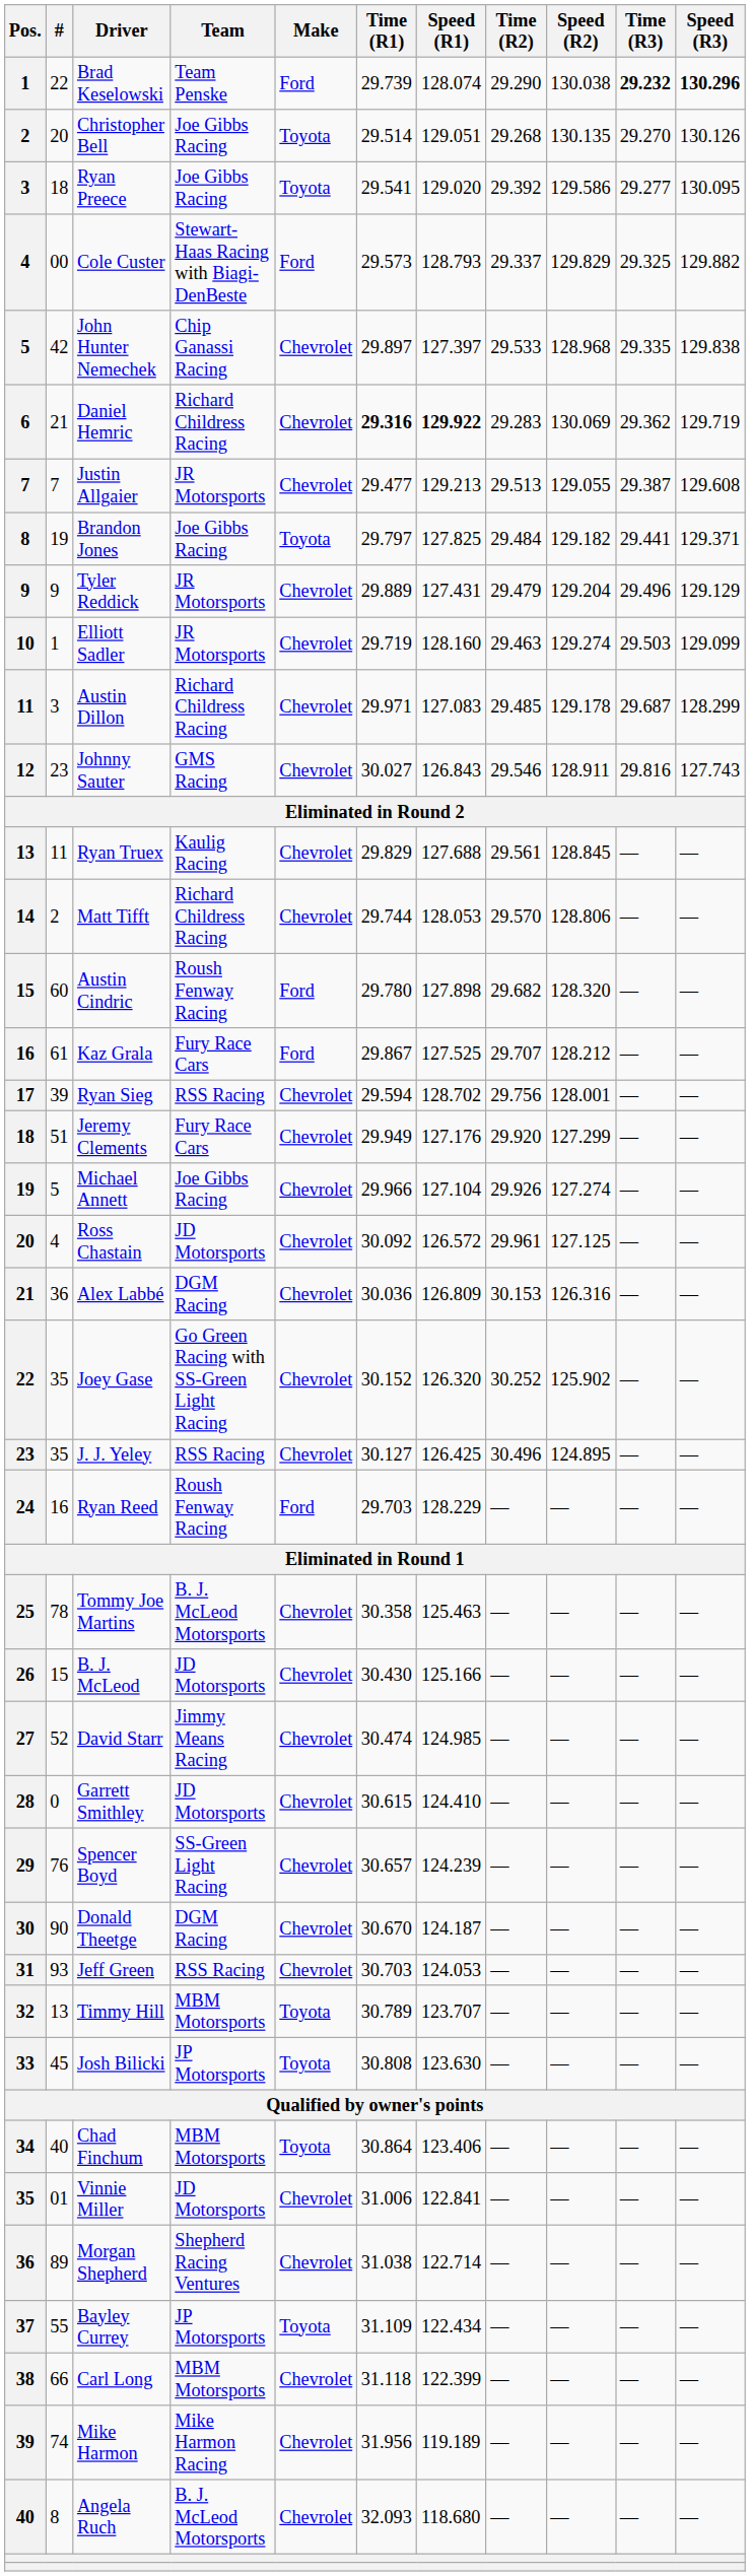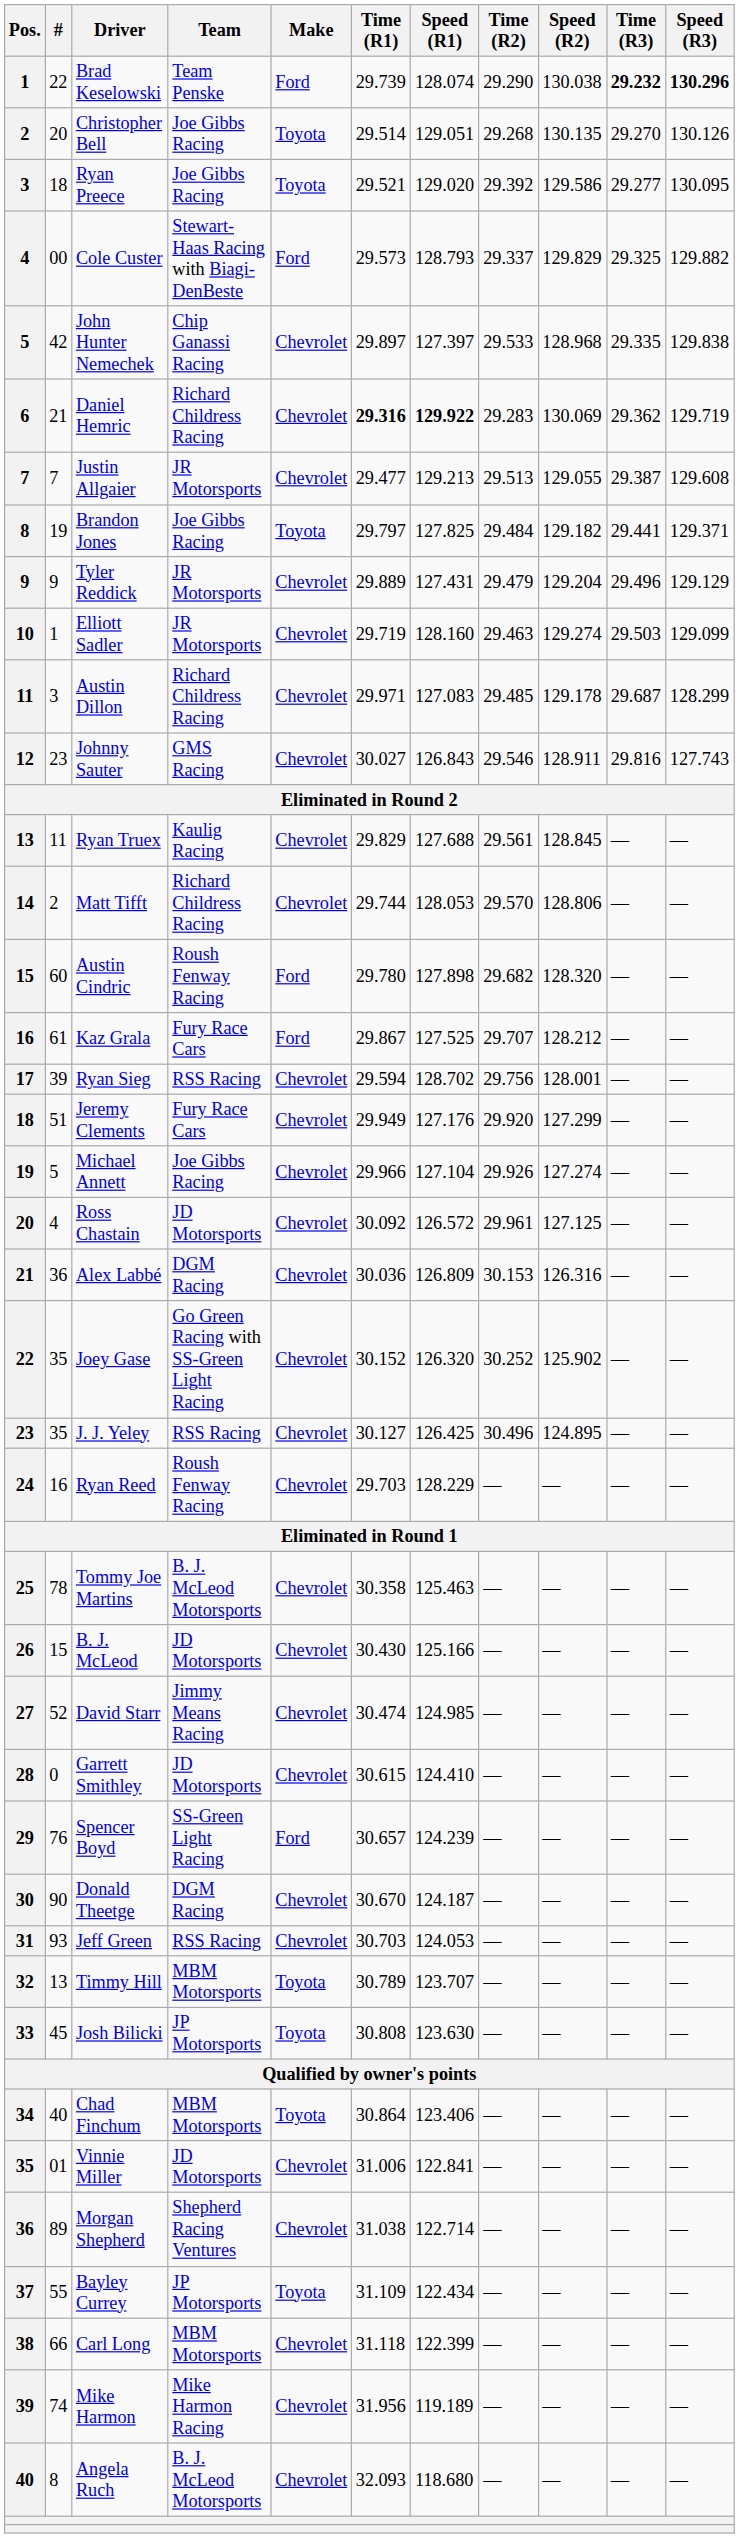Ryan Preece | Time (R1): 29.541 -> 29.521
Ryan Reed | Make: Ford -> Chevrolet
Spencer Boyd | Make: Chevrolet -> Ford
